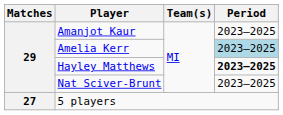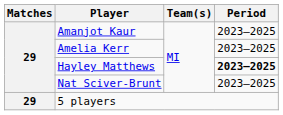Amelia Kerr | Period: lightblue background -> no background
5 players | Matches: 27 -> 29
